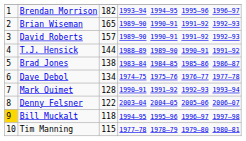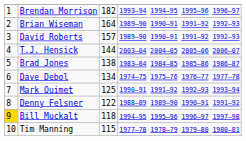Brian Wiseman | column 3: 165 -> 164
T.J. Hensick | column 4: 1988–89 1989–90 1990–91 1991–92 -> 2003–04 2004–05 2005–06 2006–07
Mark Ouimet | column 3: 128 -> 125
Denny Felsner | column 4: 2003–04 2004–05 2005–06 2006–07 -> 1988–89 1989–90 1990–91 1991–92
